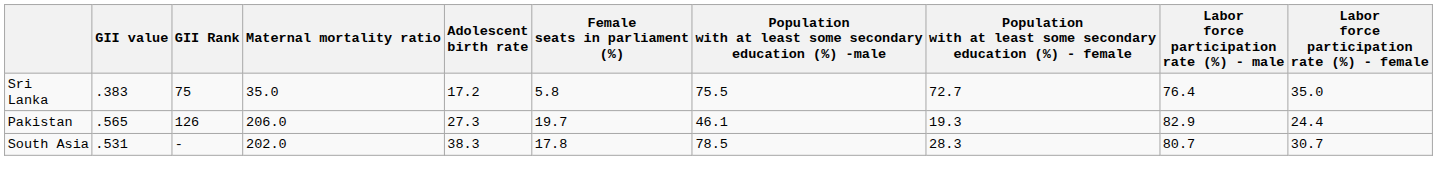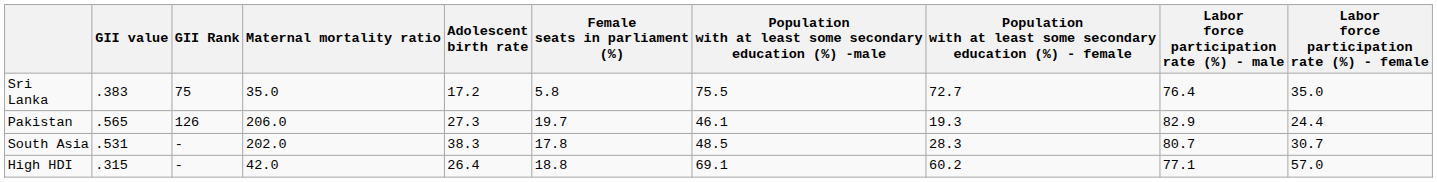South Asia | Population with at least some secondary education (%) -male: 78.5 -> 48.5
+ row: High HDI | .315 | - | 42.0 | 26.4 | 18.8 | 69.1 | 60.2 | 77.1 | 57.0
